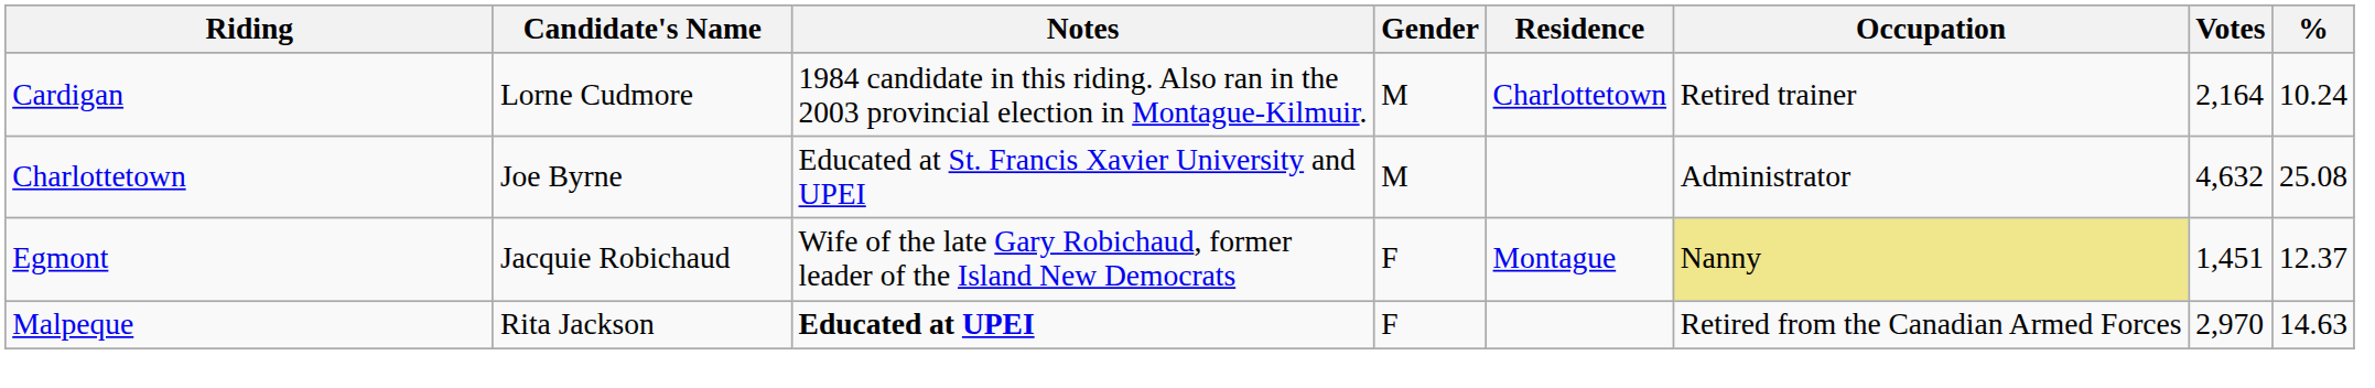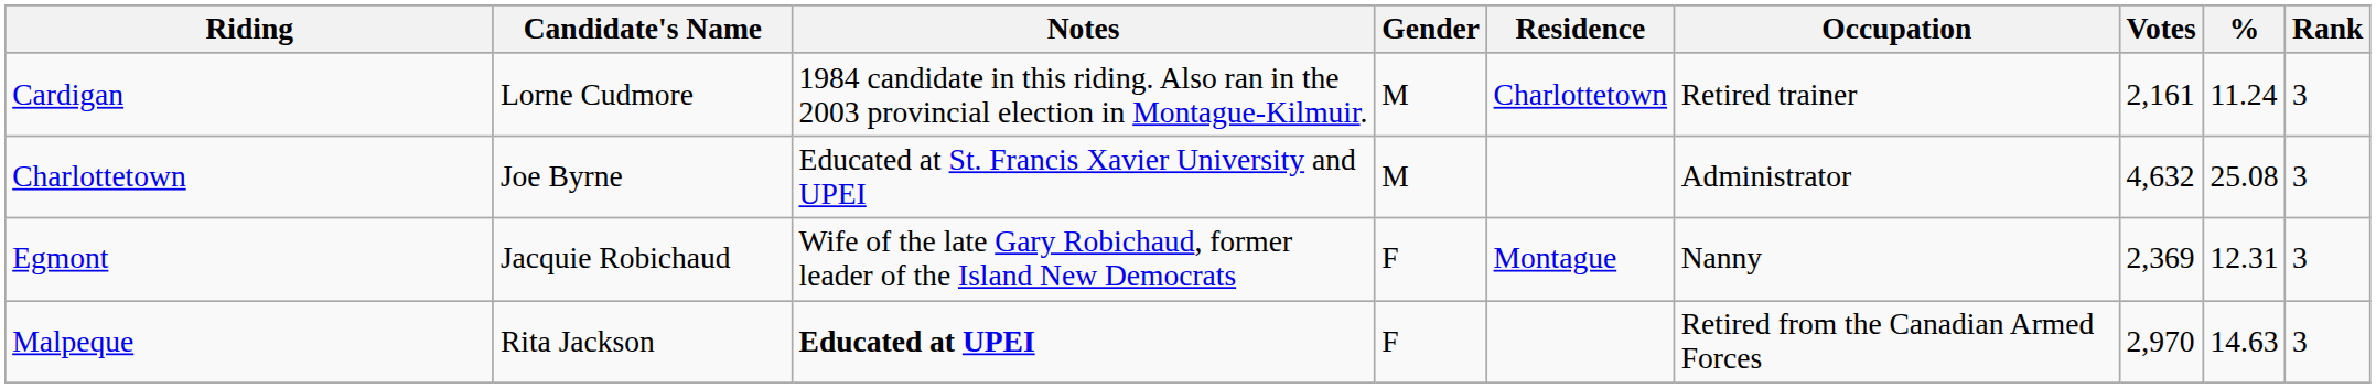+ column: Rank | 3 | 3 | 3 | 3
Cardigan | Votes: 2,164 -> 2,161
Cardigan | %: 10.24 -> 11.24
Egmont | Occupation: khaki background -> no background
Egmont | Votes: 1,451 -> 2,369
Egmont | %: 12.37 -> 12.31
